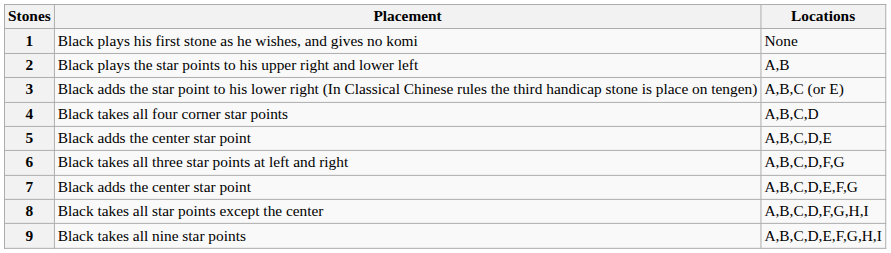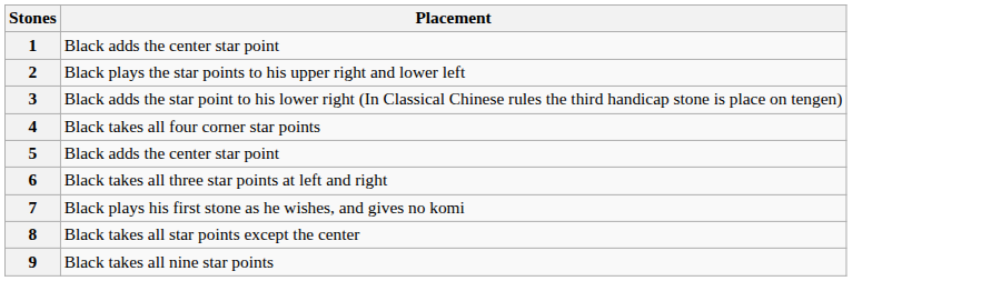- column: Locations | None | A,B | A,B,C (or E) | A,B,C,D | A,B,C,D,E | A,B,C,D,F,G | A,B,C,D,E,F,G | A,B,C,D,F,G,H,I | A,B,C,D,E,F,G,H,I
1 | Placement: Black plays his first stone as he wishes, and gives no komi -> Black adds the center star point
7 | Placement: Black adds the center star point -> Black plays his first stone as he wishes, and gives no komi
